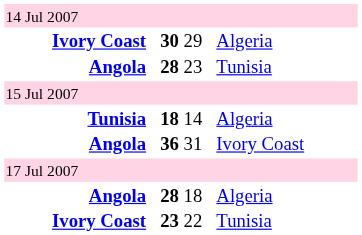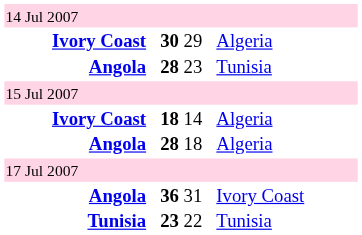18 14 | column 2: Tunisia -> Ivory Coast
rows swapped: 28 18 <-> 36 31
23 22 | column 2: Ivory Coast -> Tunisia
